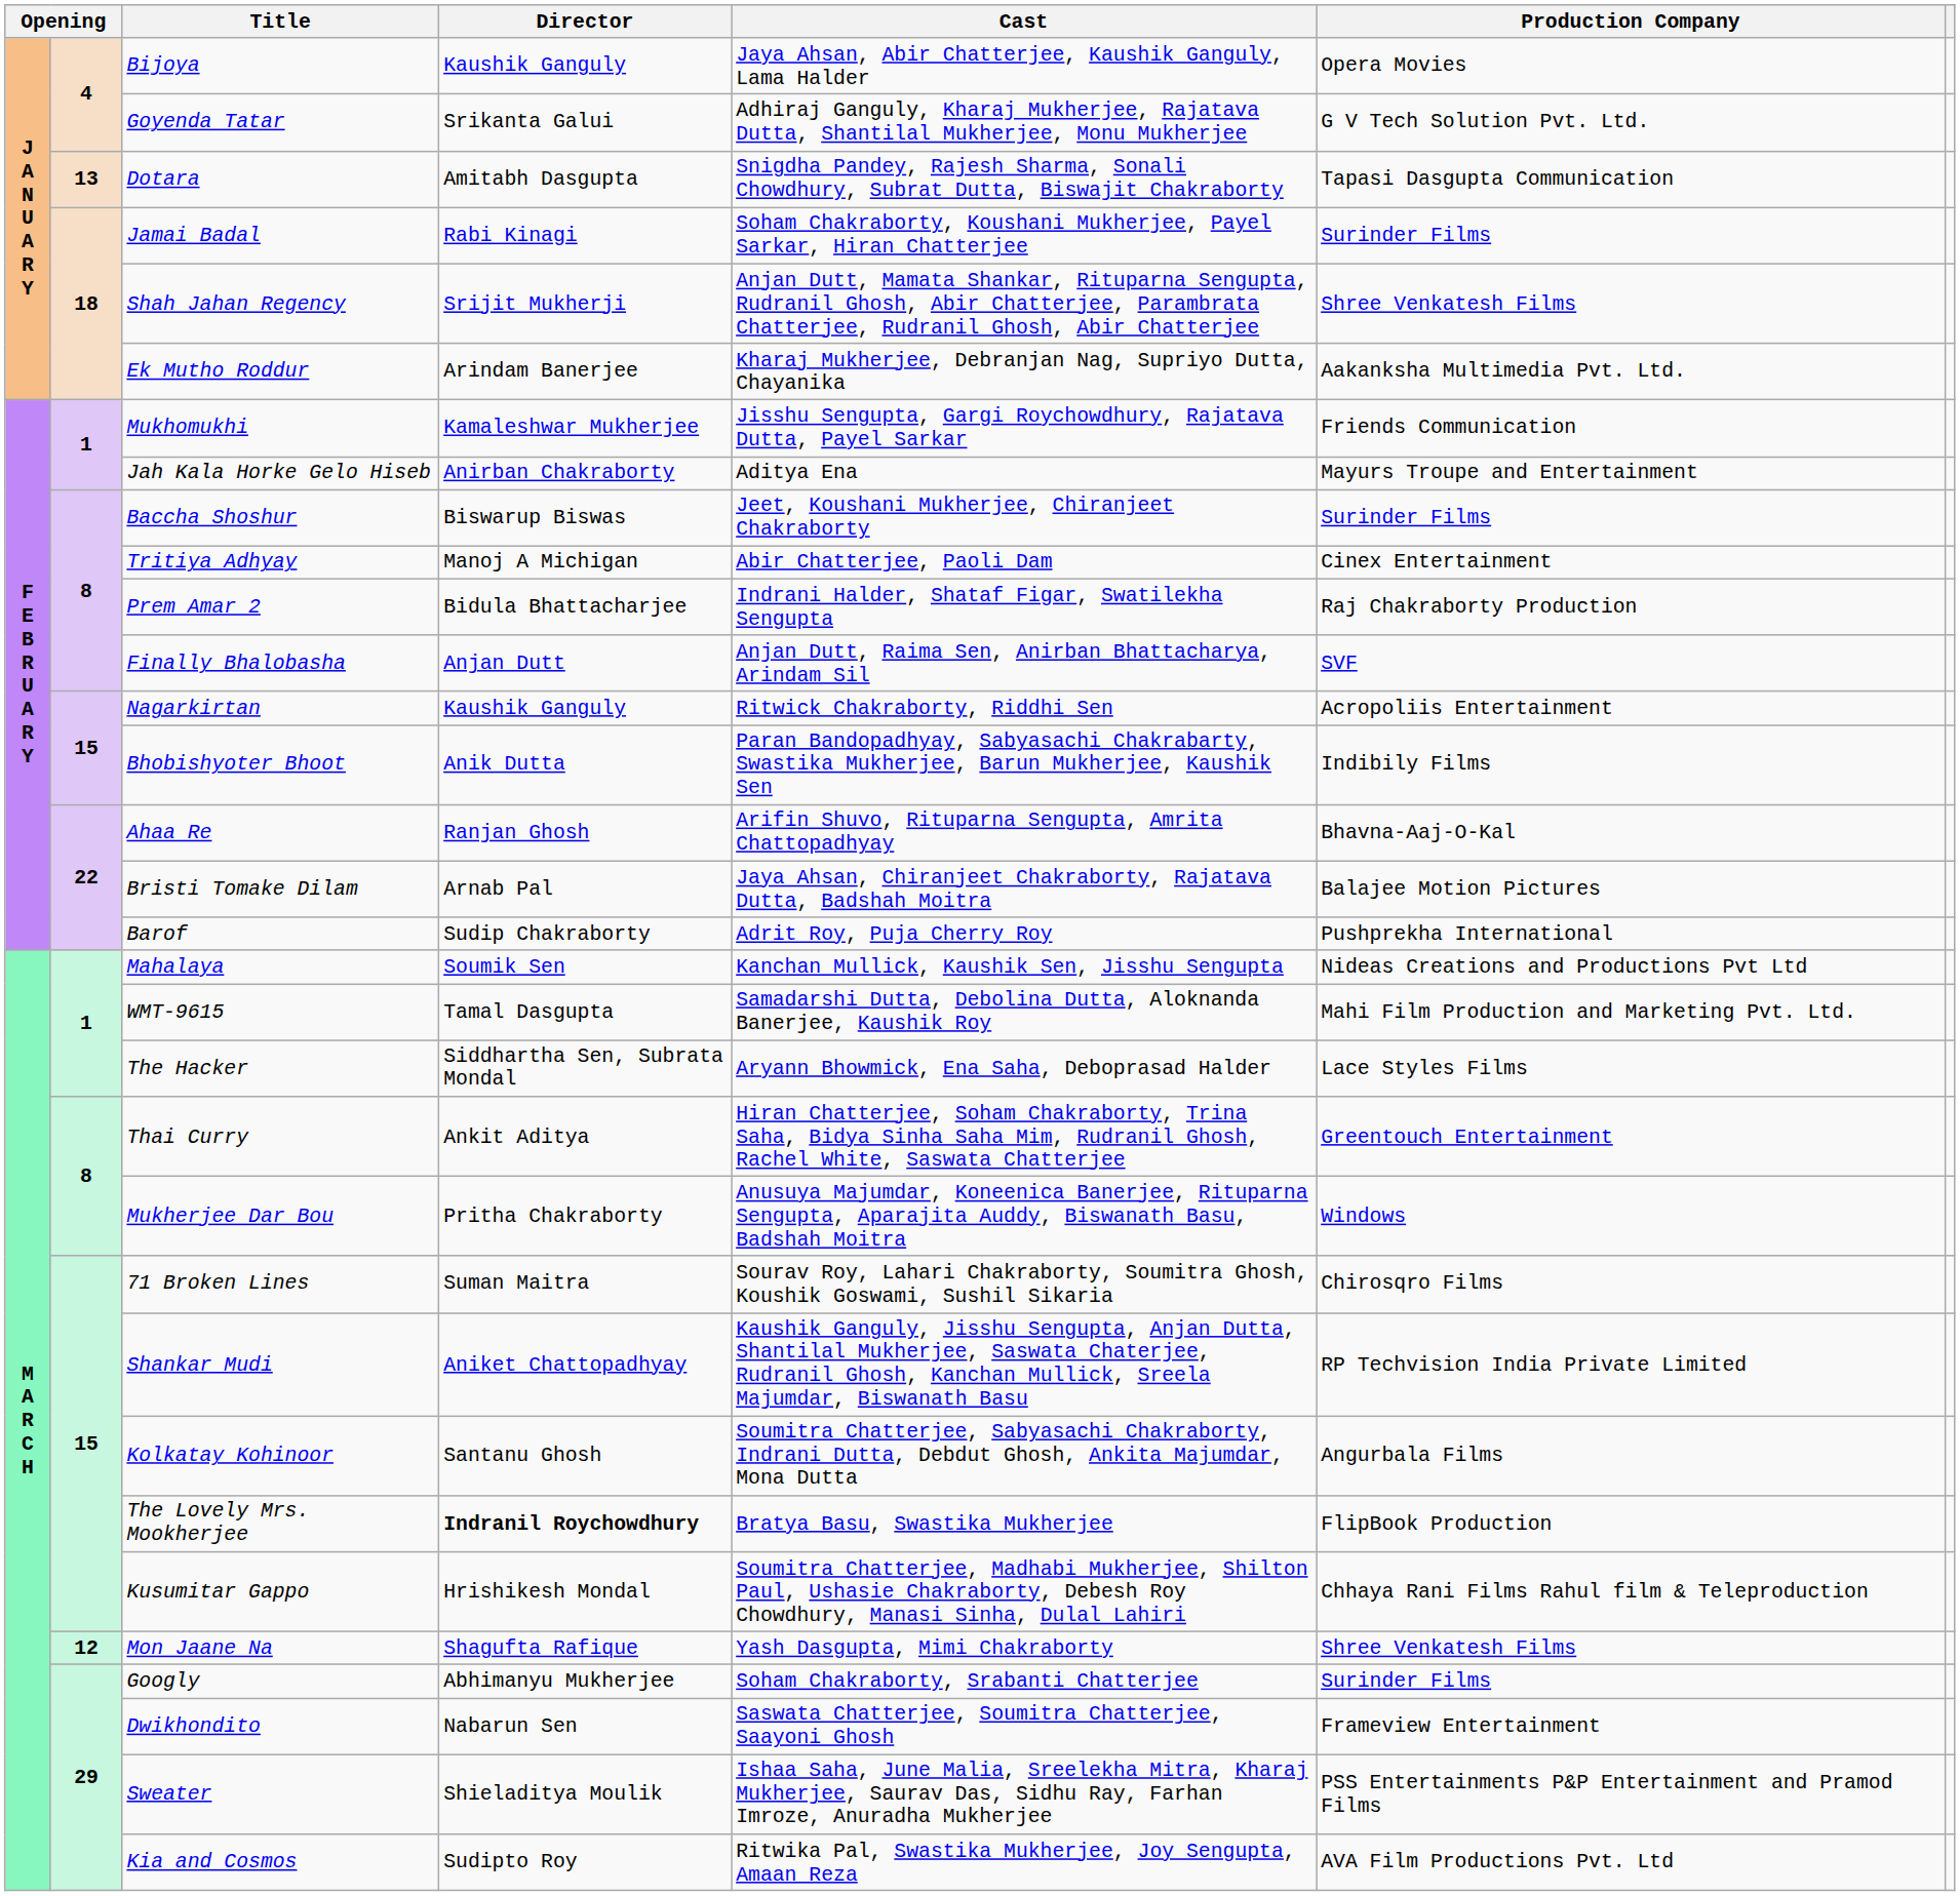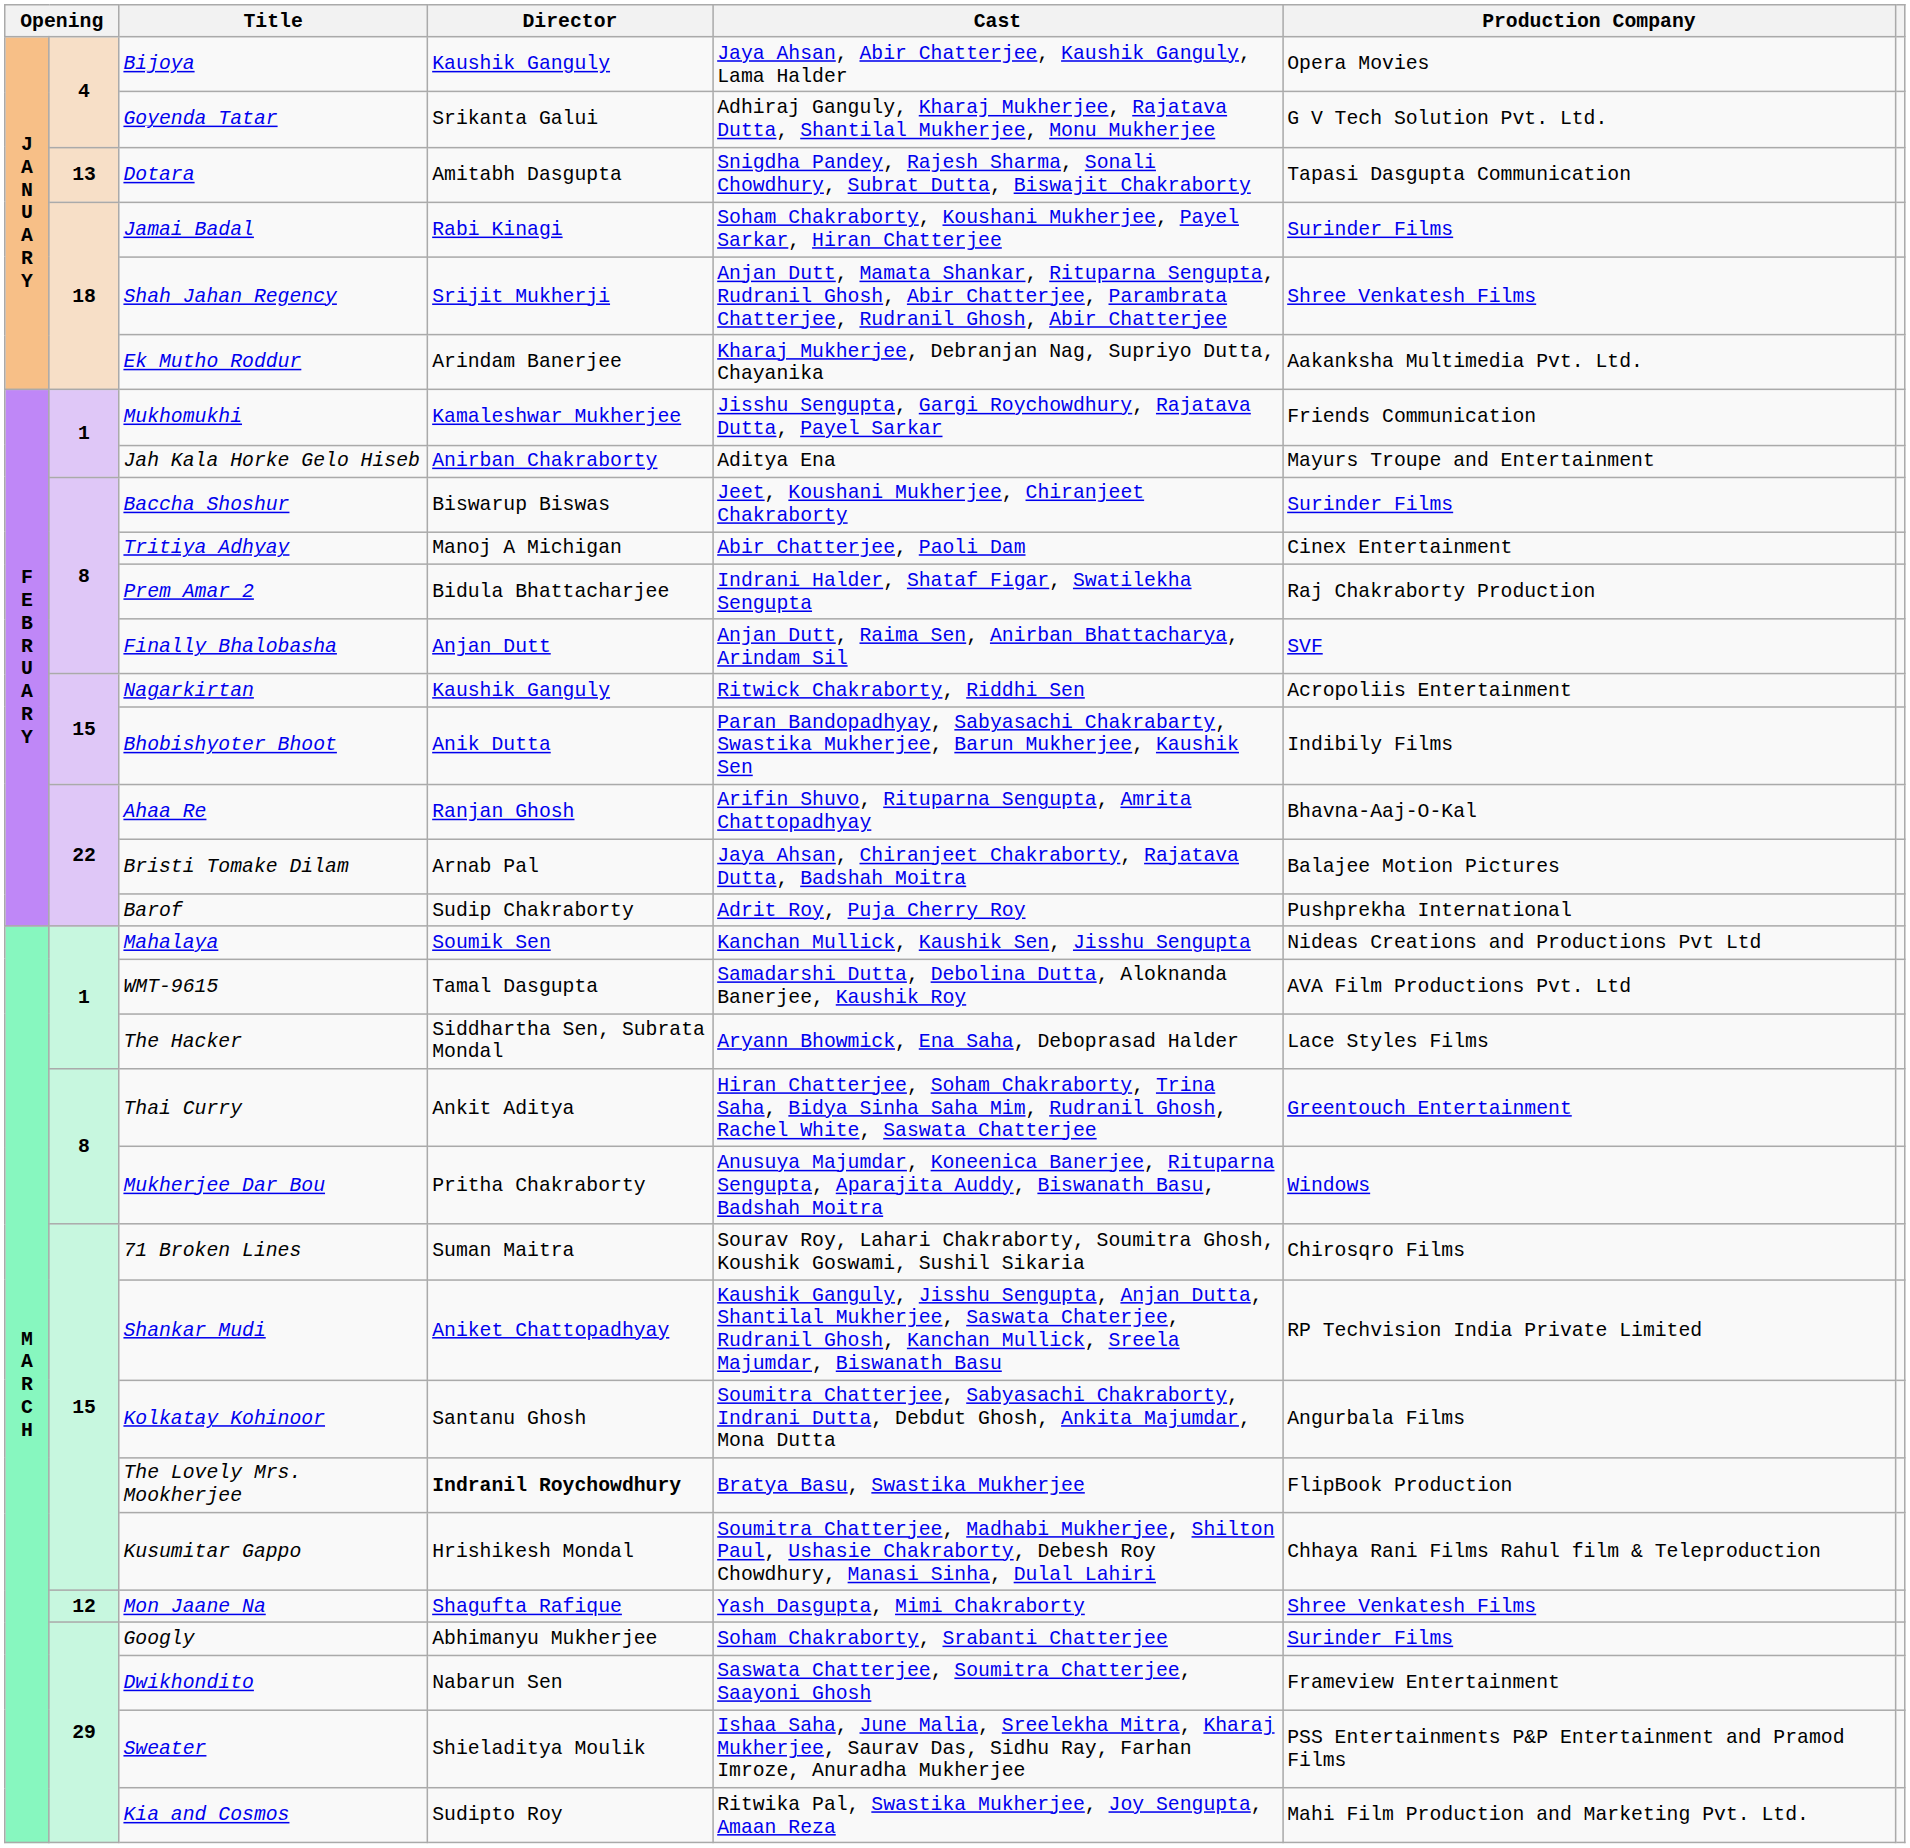WMT-9615 | Production Company: Mahi Film Production and Marketing Pvt. Ltd. -> AVA Film Productions Pvt. Ltd
Kia and Cosmos | Production Company: AVA Film Productions Pvt. Ltd -> Mahi Film Production and Marketing Pvt. Ltd.
